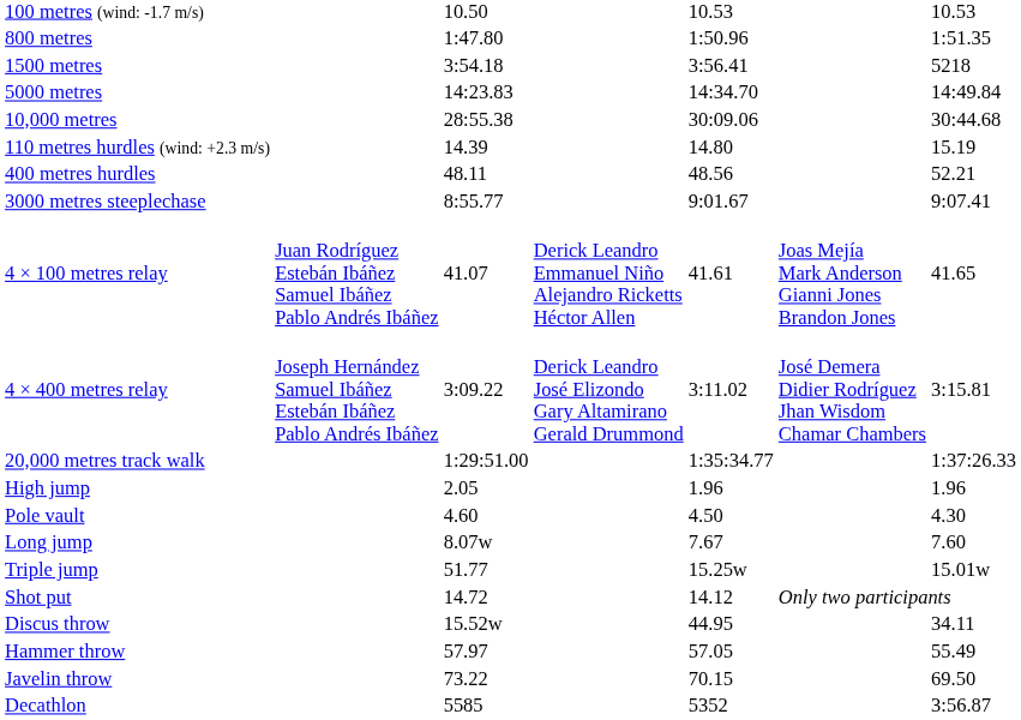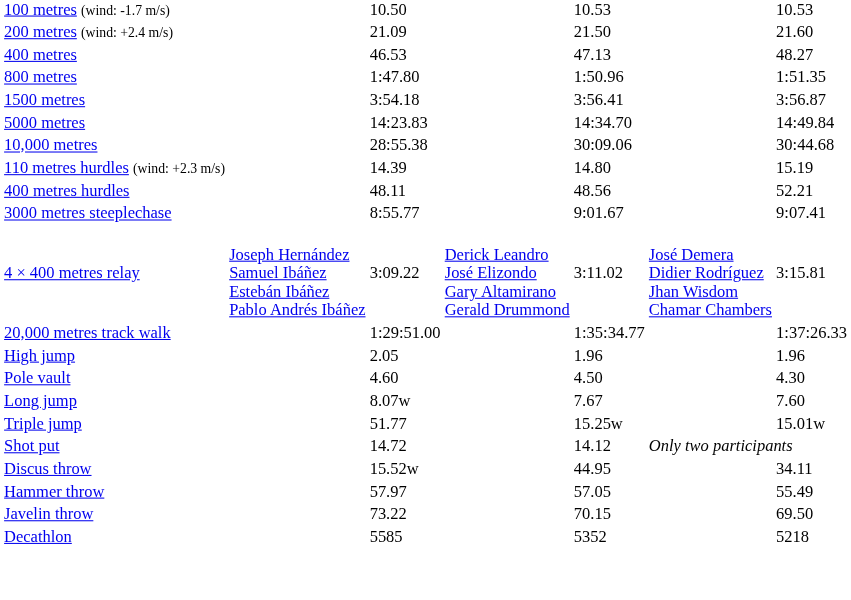+ row: 200 metres (wind: +2.4 m/s) | 21.09 | 21.50 | 21.60
+ row: 400 metres | 46.53 | 47.13 | 48.27
1500 metres | column 7: 5218 -> 3:56.87
- row: 4 × 100 metres relay | Juan Rodríguez Estebán Ibáñez Samuel Ibáñez Pablo Andrés Ibáñez | 41.07 | Derick Leandro Emmanuel Niño Alejandro Ricketts Héctor Allen | 41.61 | Joas Mejía Mark Anderson Gianni Jones Brandon Jones | 41.65
Decathlon | column 7: 3:56.87 -> 5218
